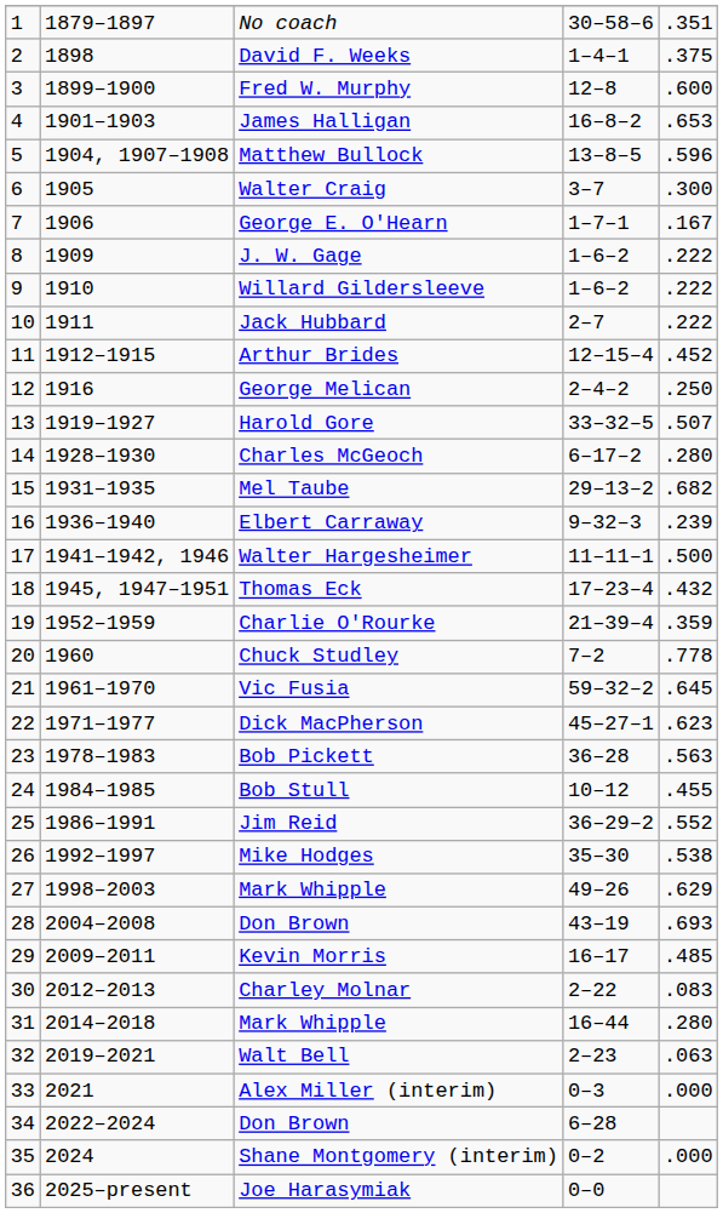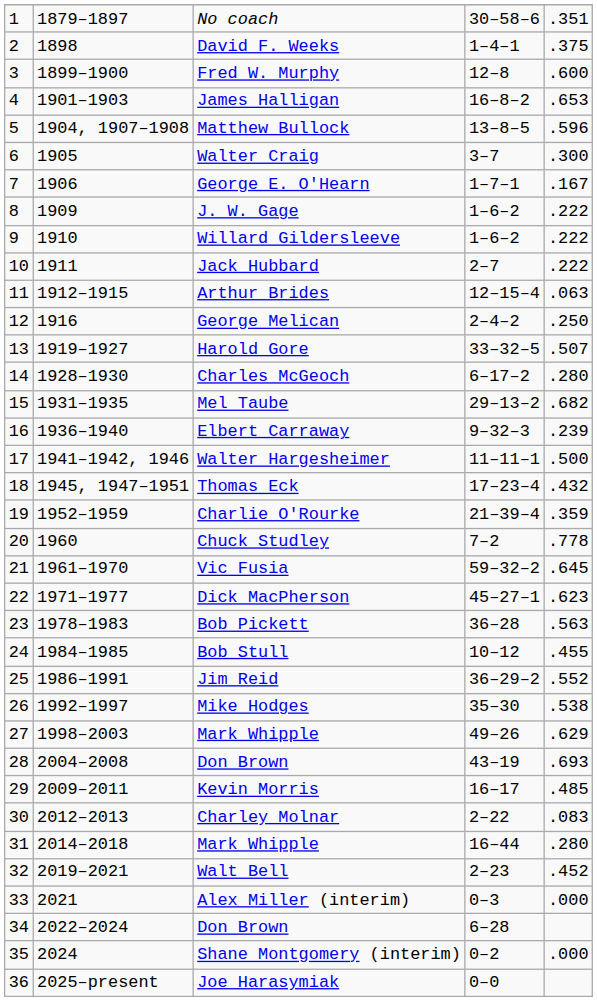Arthur Brides | column 5: .452 -> .063
Walt Bell | column 5: .063 -> .452
